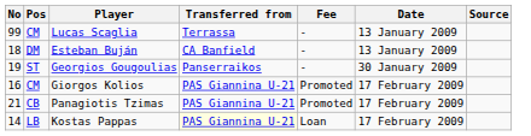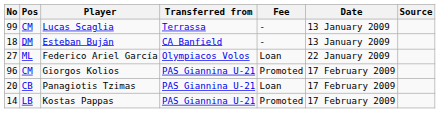+ row: 27 | ML | Federico Ariel García | Olympiacos Volos | Loan | 22 January 2009
- row: 19 | ST | Georgios Gougoulias | Panserraikos | - | 30 January 2009
Giorgos Kolios | No: 16 -> 96
Panagiotis Tzimas | No: 21 -> 20
Panagiotis Tzimas | Fee: Promoted -> Loan
Kostas Pappas | Transferred from: lightyellow background -> no background
Kostas Pappas | Fee: Loan -> Promoted
